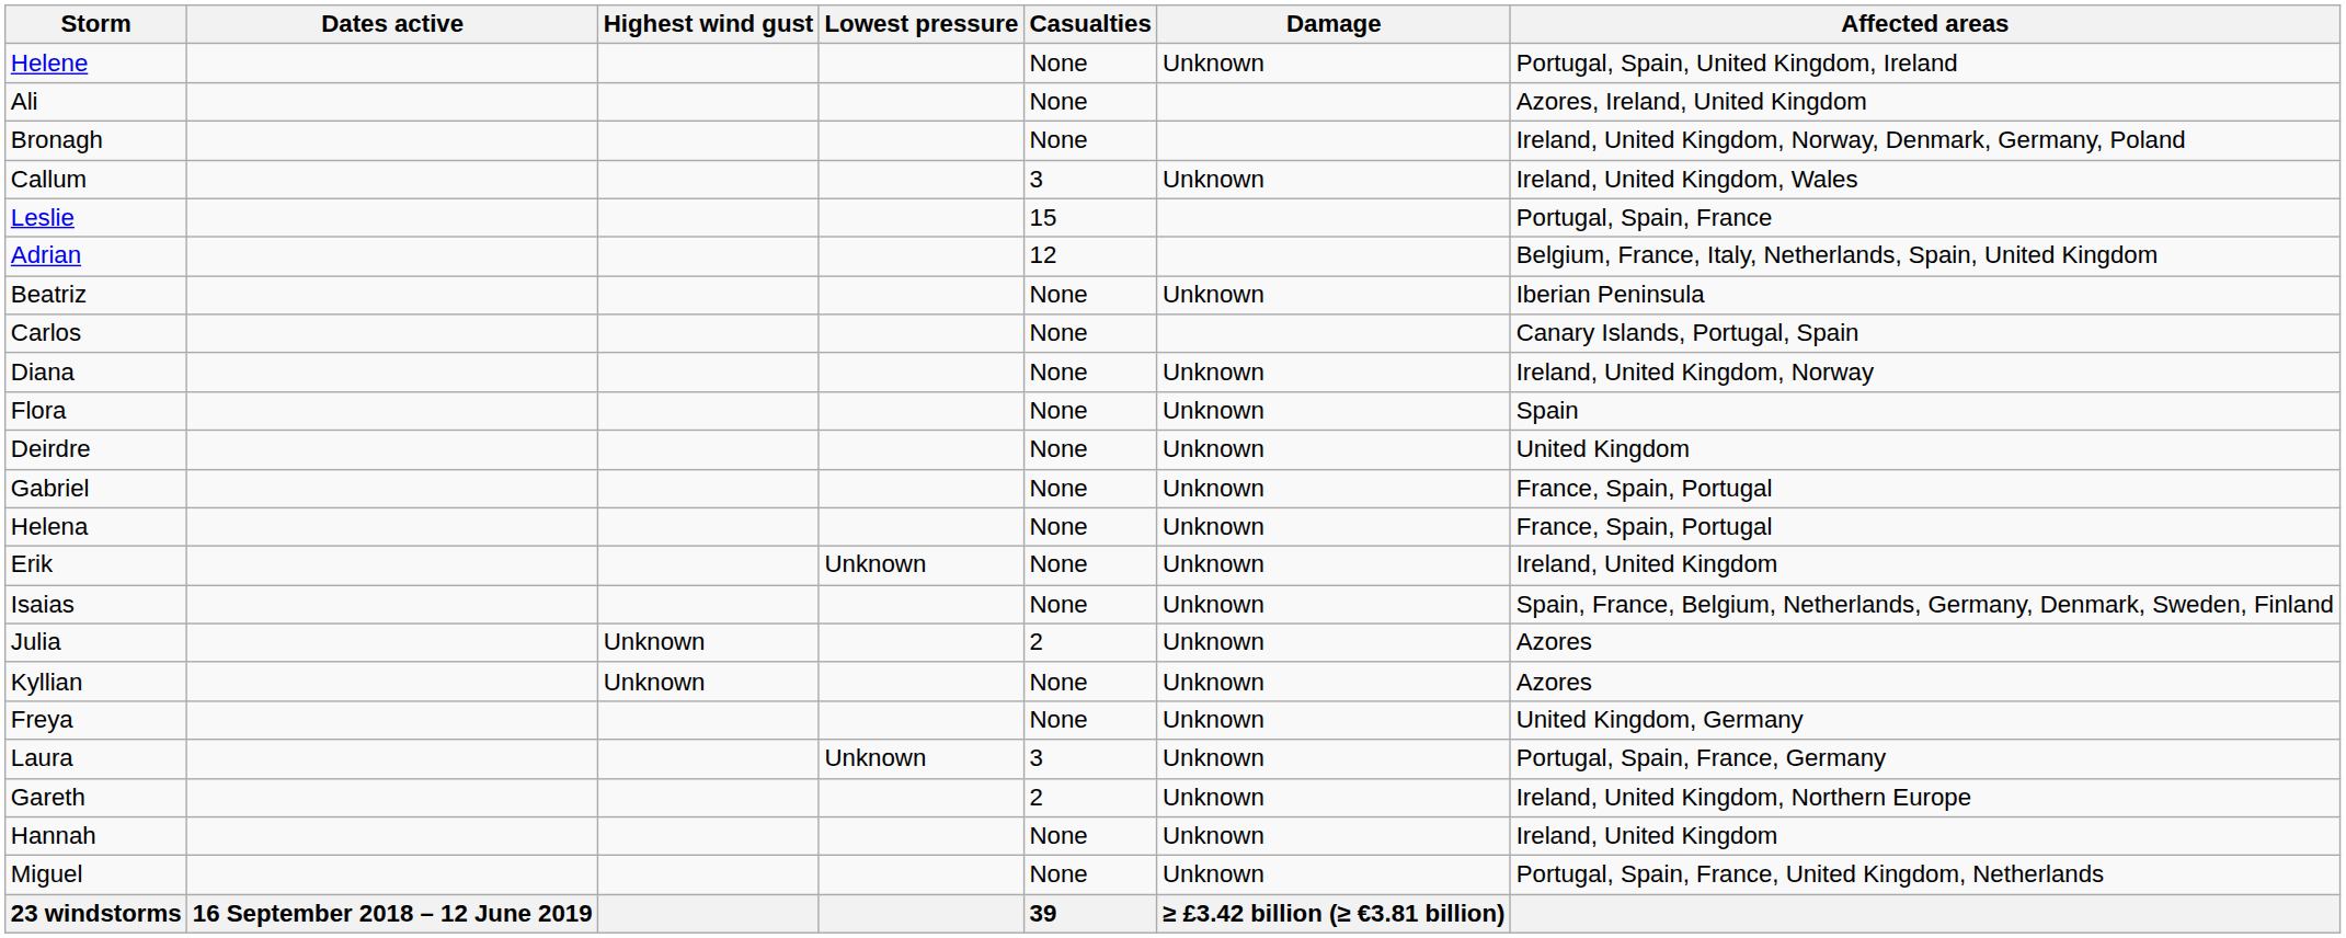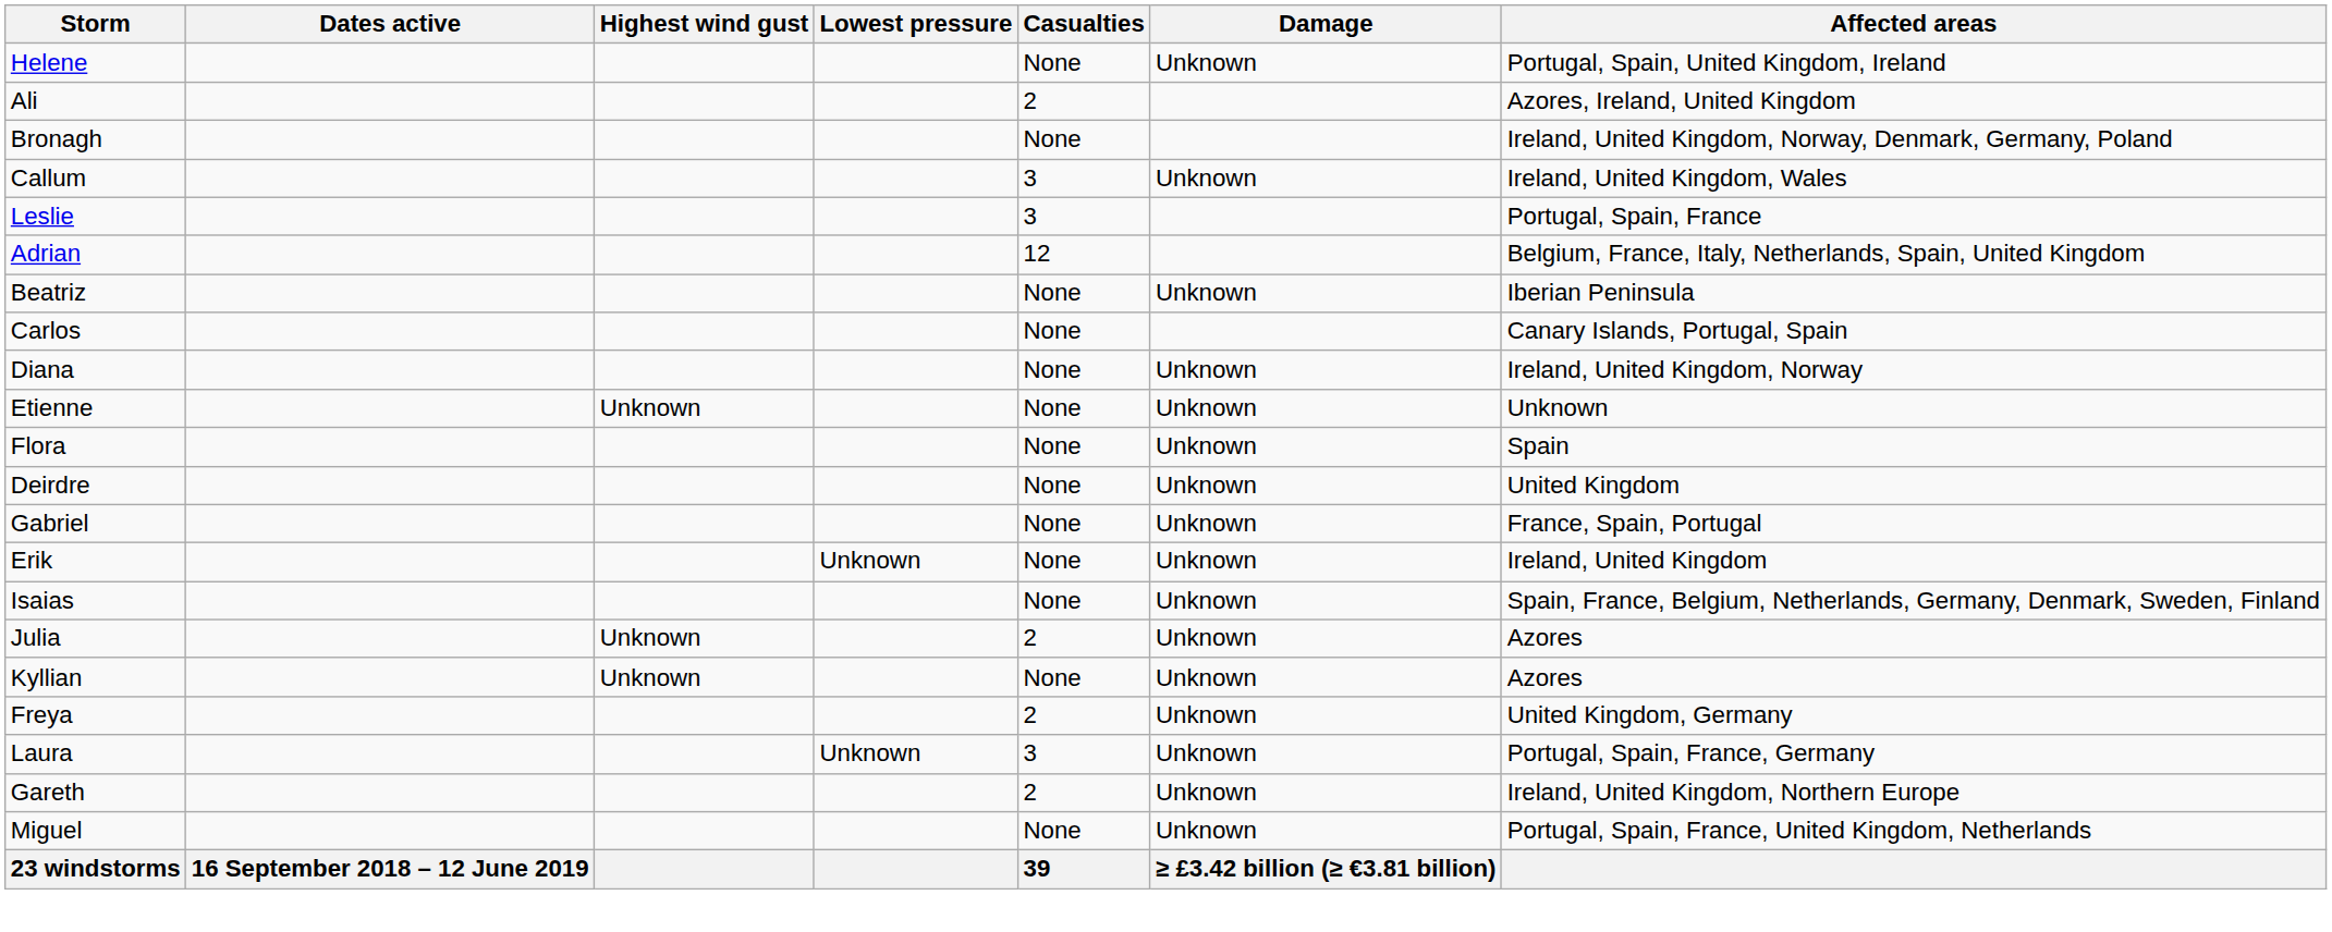Ali | Casualties: None -> 2
Leslie | Casualties: 15 -> 3
+ row: Etienne | Unknown | None | Unknown | Unknown
- row: Helena | None | Unknown | France, Spain, Portugal
Freya | Casualties: None -> 2
- row: Hannah | None | Unknown | Ireland, United Kingdom
